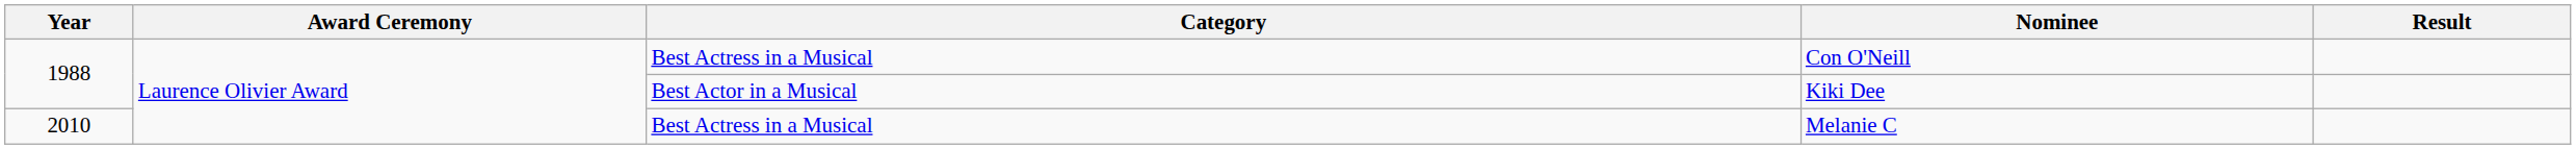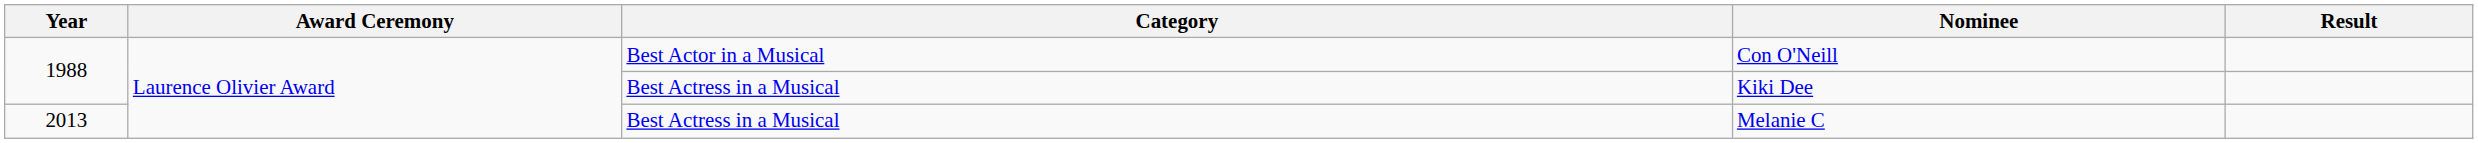Con O'Neill | Category: Best Actress in a Musical -> Best Actor in a Musical
Kiki Dee | Category: Best Actor in a Musical -> Best Actress in a Musical
Melanie C | Year: 2010 -> 2013
